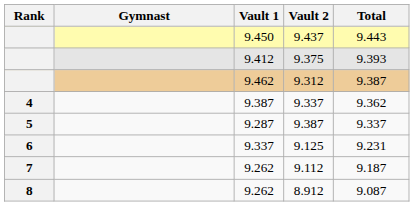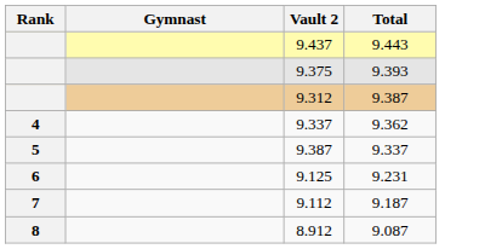- column: Vault 1 | 9.450 | 9.412 | 9.462 | 9.387 | 9.287 | 9.337 | 9.262 | 9.262
